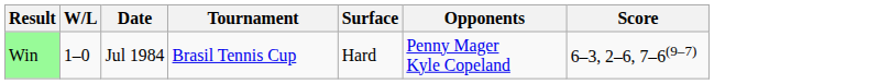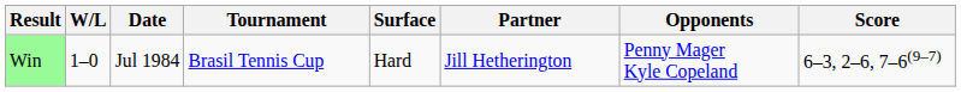+ column: Partner | Jill Hetherington
